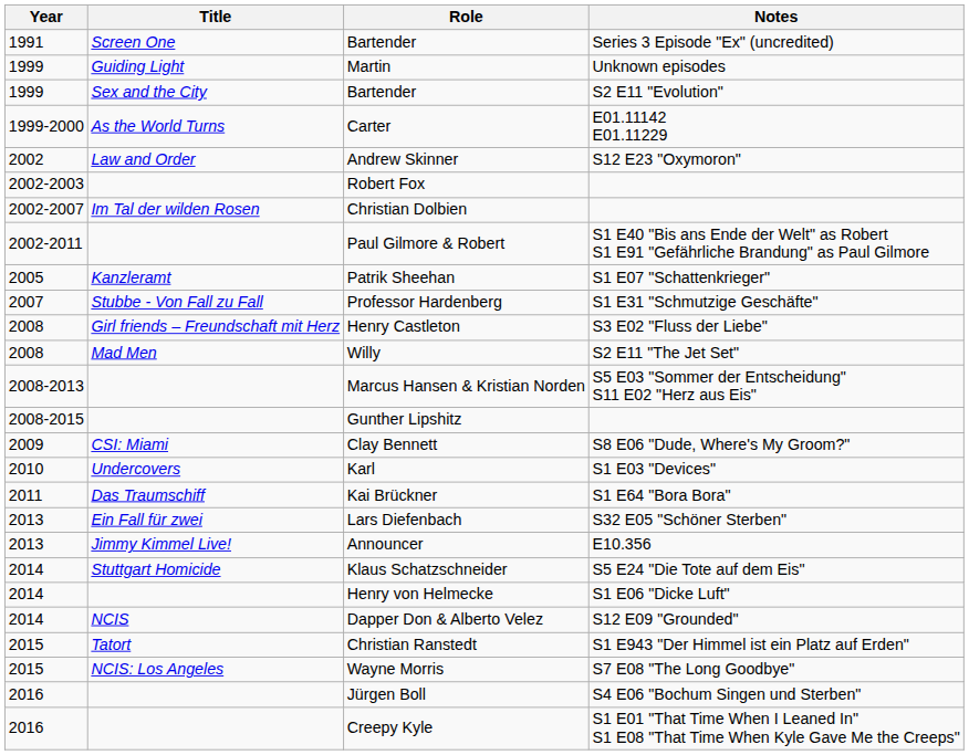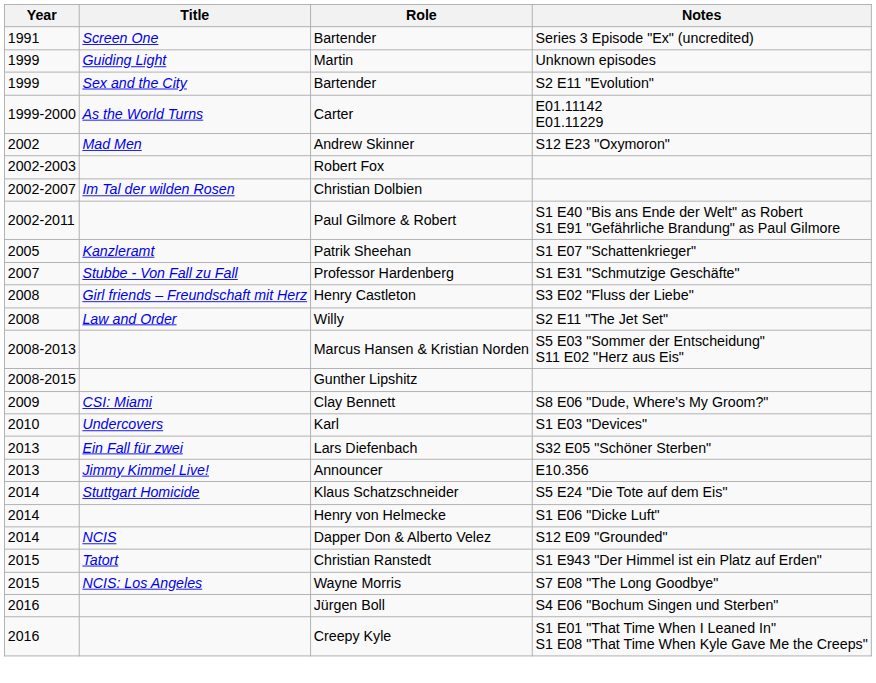Andrew Skinner | Title: Law and Order -> Mad Men
Willy | Title: Mad Men -> Law and Order
- row: 2011 | Das Traumschiff | Kai Brückner | S1 E64 "Bora Bora"
